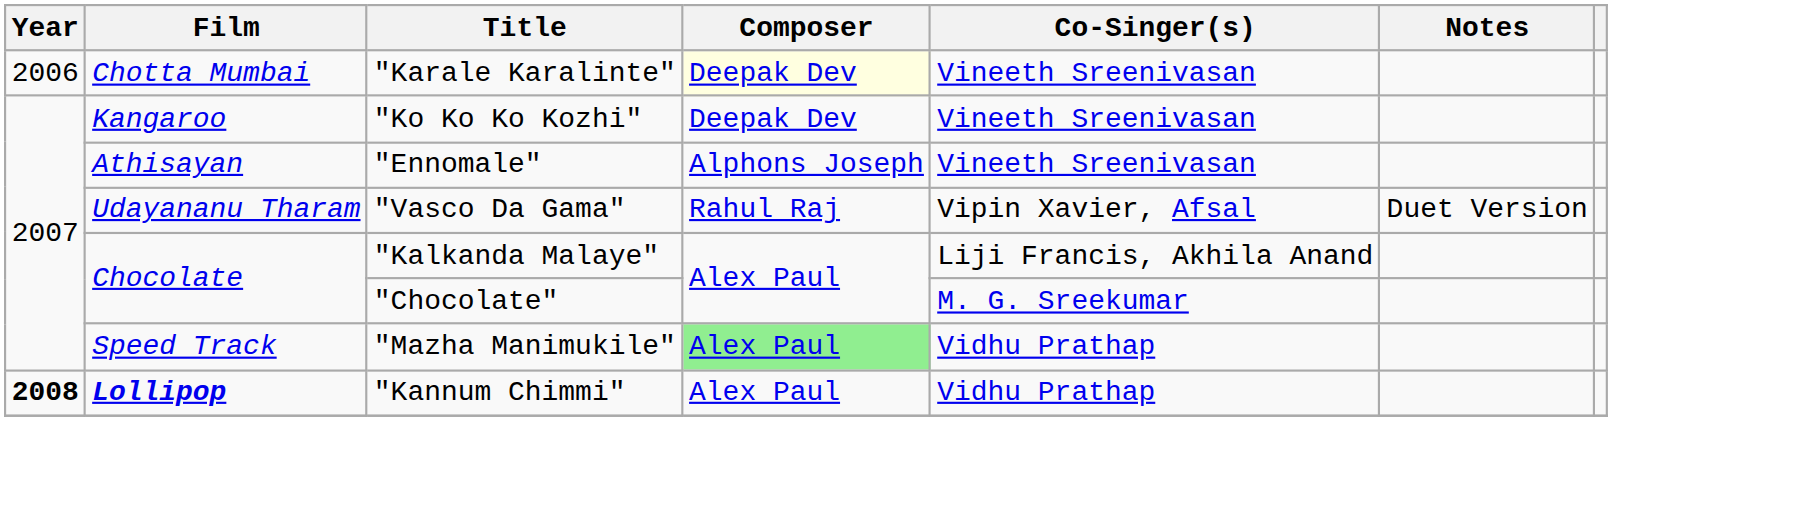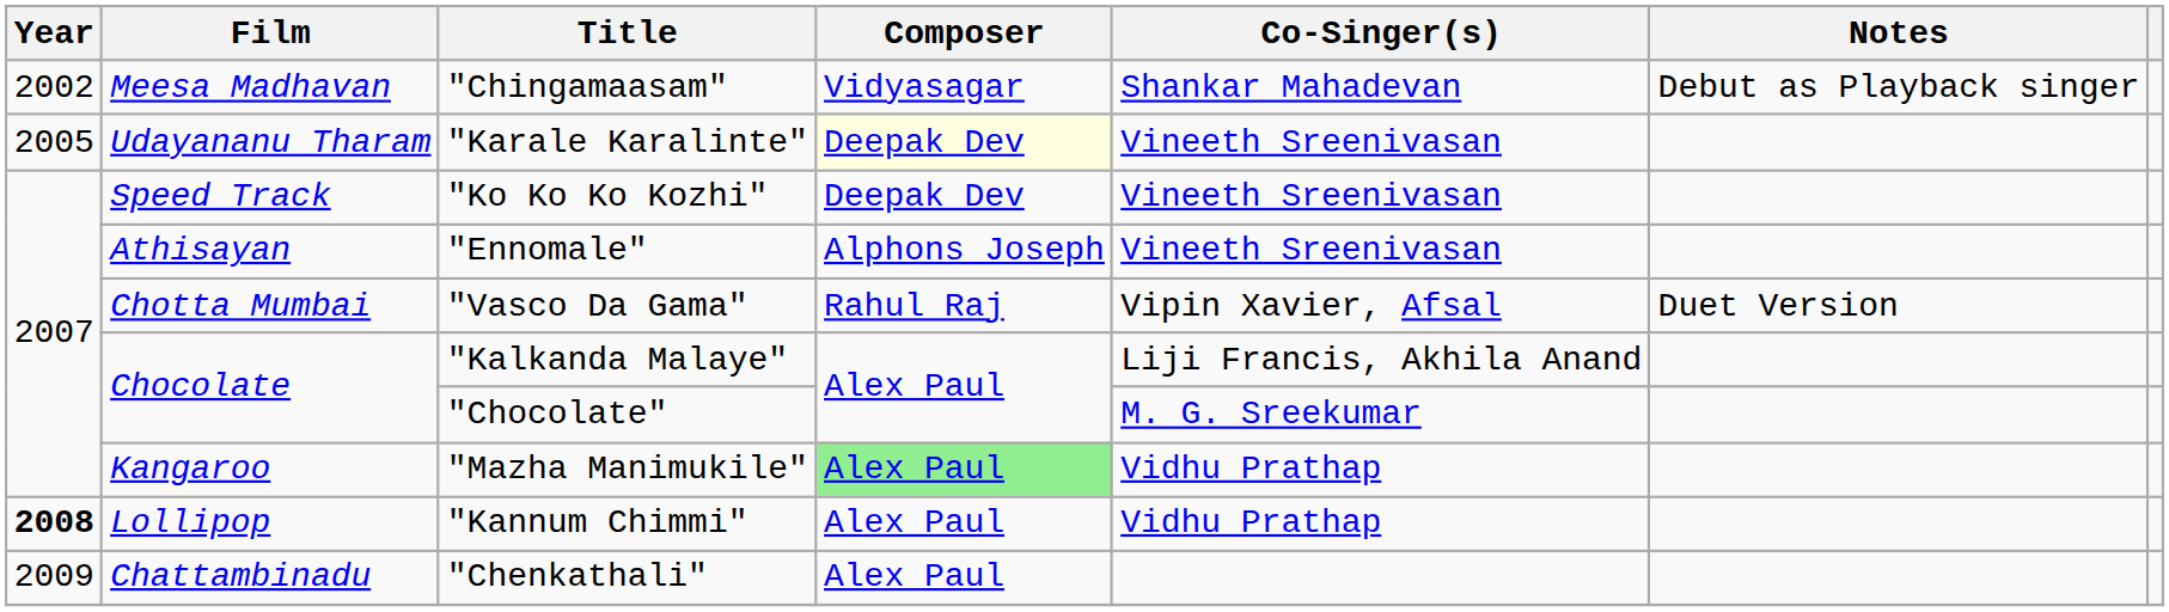+ row: 2002 | Meesa Madhavan | "Chingamaasam" | Vidyasagar | Shankar Mahadevan | Debut as Playback singer
"Karale Karalinte" | Year: 2006 -> 2005
"Karale Karalinte" | Film: Chotta Mumbai -> Udayananu Tharam
"Ko Ko Ko Kozhi" | Film: Kangaroo -> Speed Track
"Vasco Da Gama" | Film: Udayananu Tharam -> Chotta Mumbai
"Mazha Manimukile" | Film: Speed Track -> Kangaroo
"Kannum Chimmi" | Film: bold -> normal
+ row: 2009 | Chattambinadu | "Chenkathali" | Alex Paul
